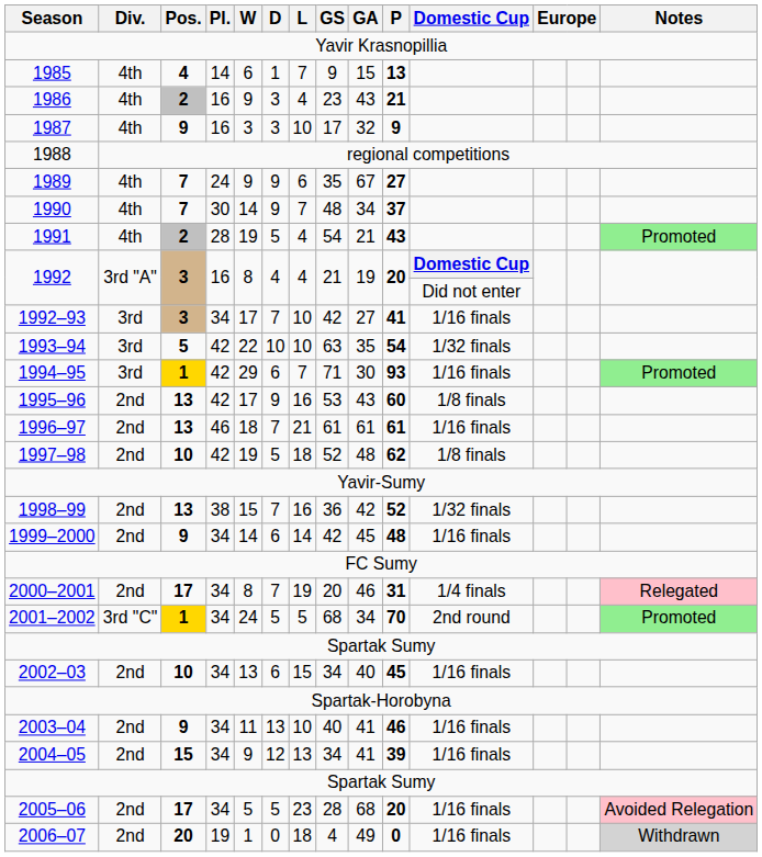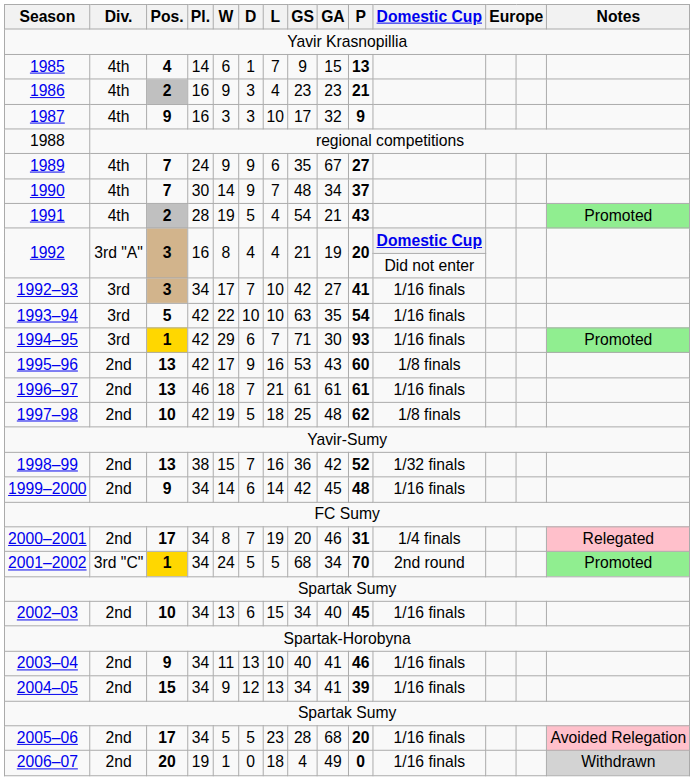1986 | GA: 43 -> 23
1993–94 | Domestic Cup: 1/32 finals -> 1/16 finals
1997–98 | GS: 52 -> 25
